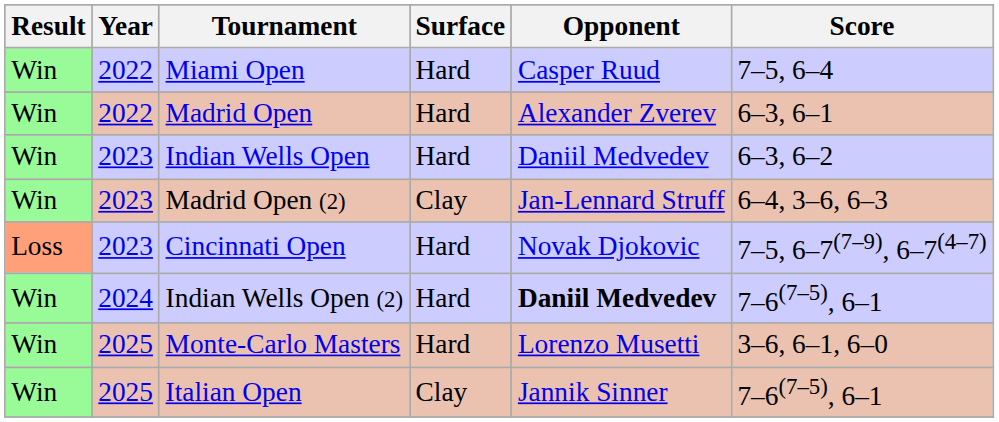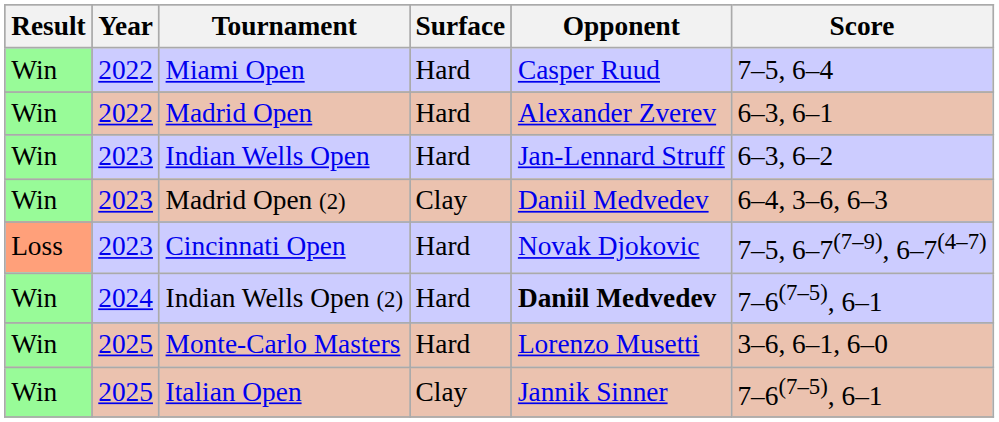Indian Wells Open | Opponent: Daniil Medvedev -> Jan-Lennard Struff
Madrid Open (2) | Opponent: Jan-Lennard Struff -> Daniil Medvedev
